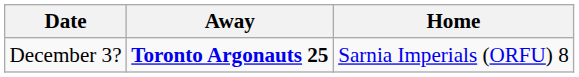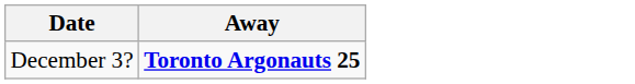- column: Home | Sarnia Imperials (ORFU) 8
